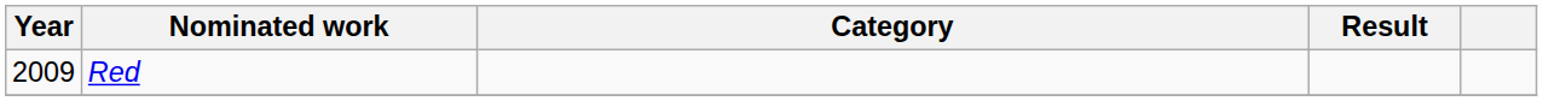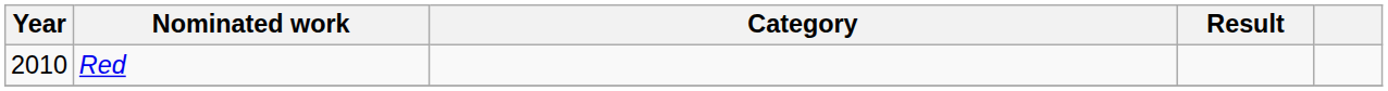Red | Year: 2009 -> 2010
